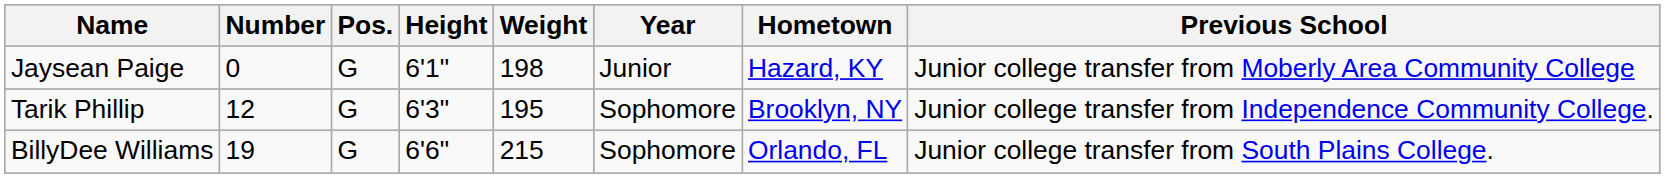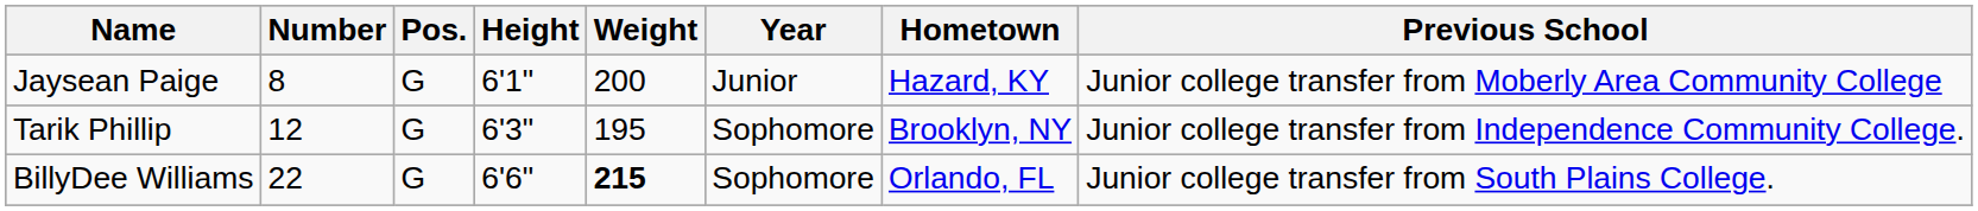Jaysean Paige | Number: 0 -> 8
Jaysean Paige | Weight: 198 -> 200
BillyDee Williams | Number: 19 -> 22
BillyDee Williams | Weight: normal -> bold
